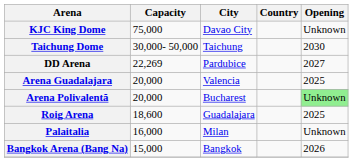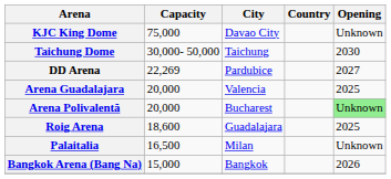Palaitalia | Capacity: 16,000 -> 16,500
